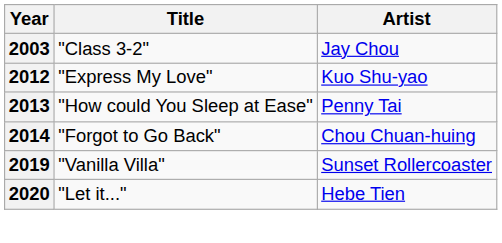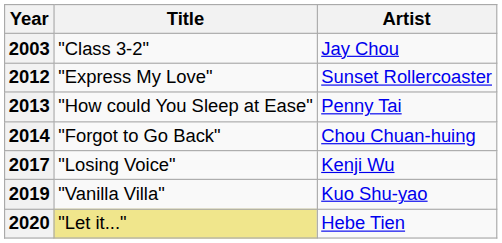2012 | Artist: Kuo Shu-yao -> Sunset Rollercoaster
+ row: 2017 | "Losing Voice" | Kenji Wu
2019 | Artist: Sunset Rollercoaster -> Kuo Shu-yao
2020 | Title: no background -> khaki background
